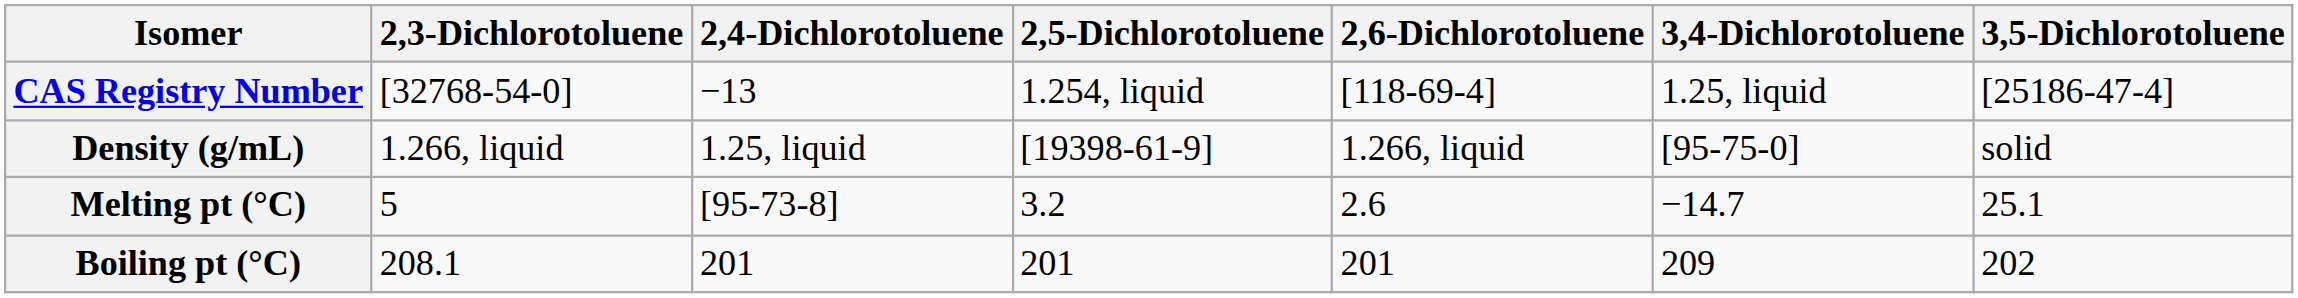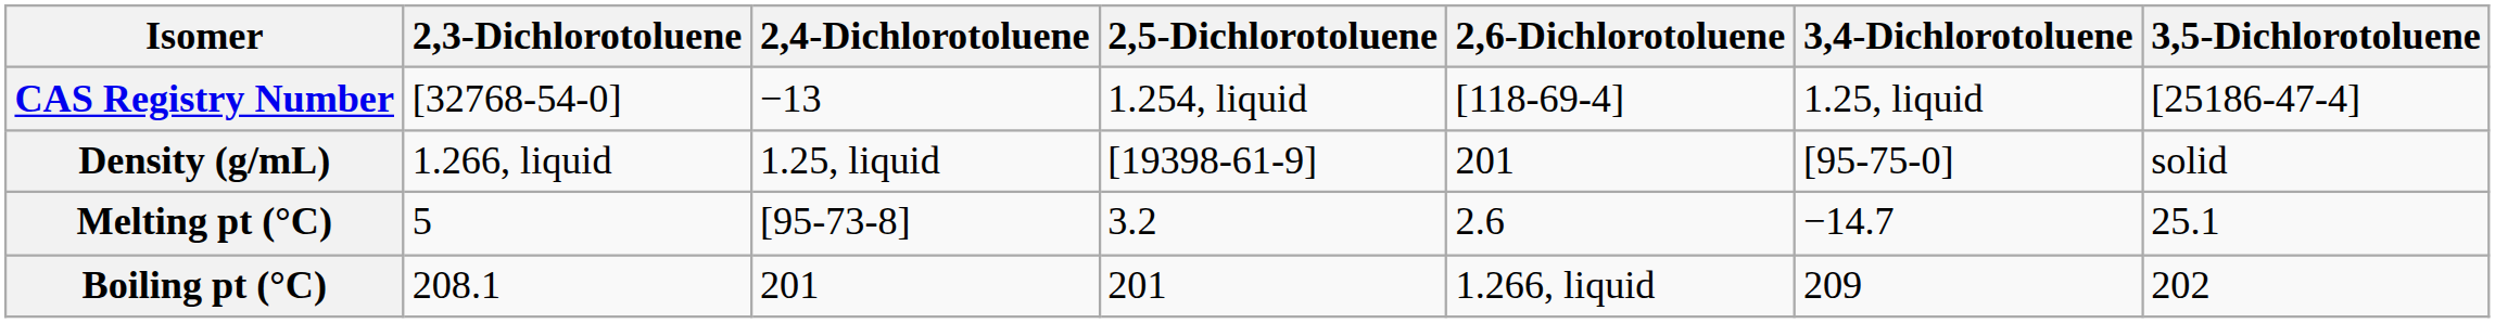Density (g/mL) | 2,6-Dichlorotoluene: 1.266, liquid -> 201
Boiling pt (°C) | 2,6-Dichlorotoluene: 201 -> 1.266, liquid
